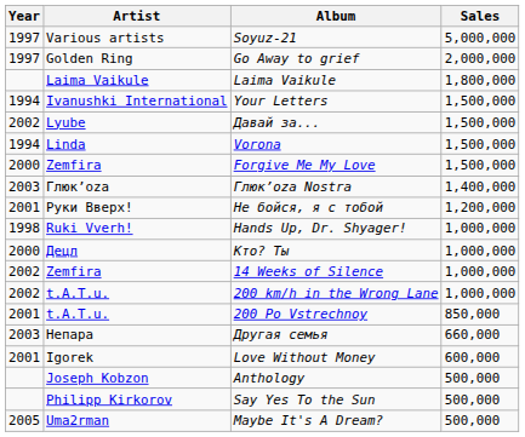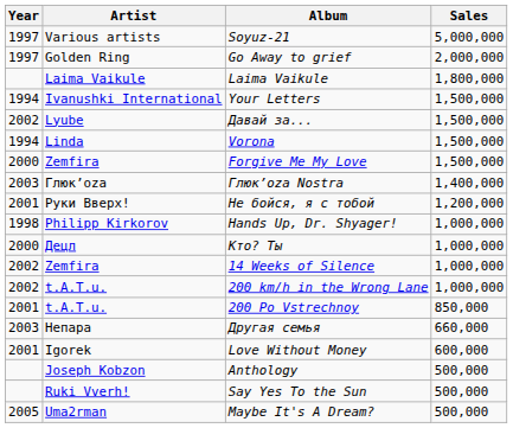Hands Up, Dr. Shyager! | Artist: Ruki Vverh! -> Philipp Kirkorov
Say Yes To the Sun | Artist: Philipp Kirkorov -> Ruki Vverh!
